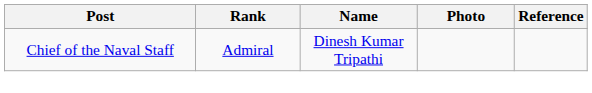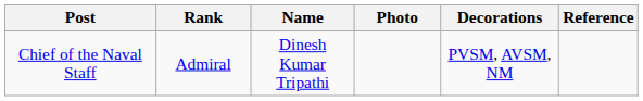+ column: Decorations | PVSM, AVSM, NM
